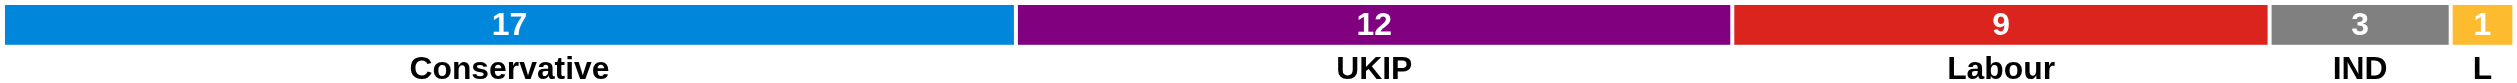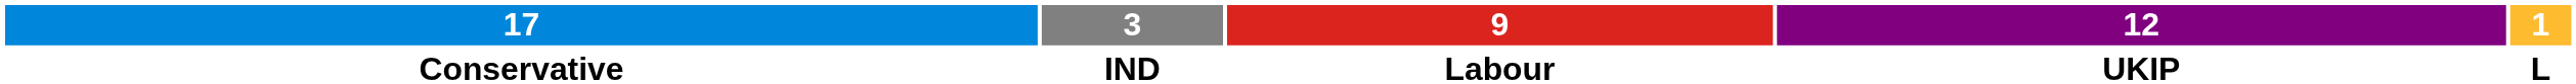columns swapped: 12 <-> 3
